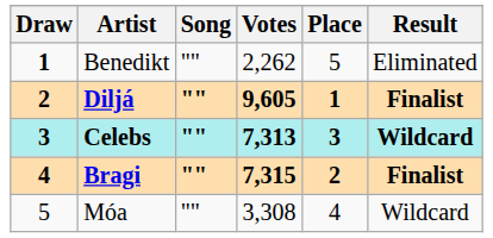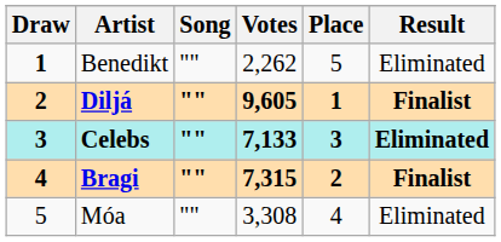Celebs | Votes: 7,313 -> 7,133
Celebs | Result: Wildcard -> Eliminated
Móa | Result: Wildcard -> Eliminated
